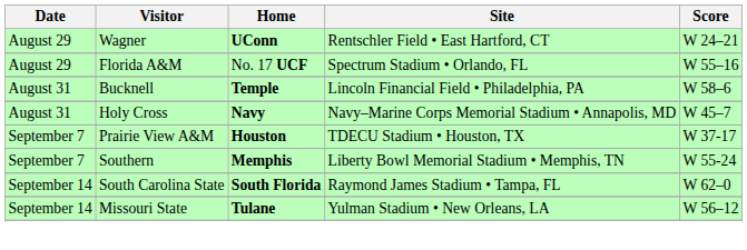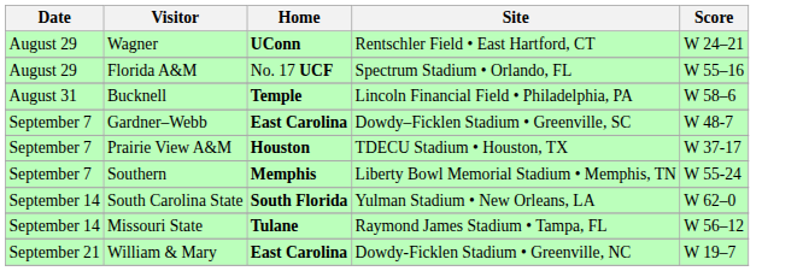- row: August 31 | Holy Cross | Navy | Navy–Marine Corps Memorial Stadium • Annapolis, MD | W 45–7
+ row: September 7 | Gardner–Webb | East Carolina | Dowdy–Ficklen Stadium • Greenville, SC | W 48-7
South Carolina State | Site: Raymond James Stadium • Tampa, FL -> Yulman Stadium • New Orleans, LA
Missouri State | Site: Yulman Stadium • New Orleans, LA -> Raymond James Stadium • Tampa, FL
+ row: September 21 | William & Mary | East Carolina | Dowdy-Ficklen Stadium • Greenville, NC | W 19–7
